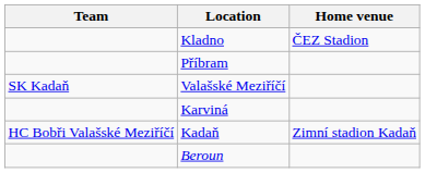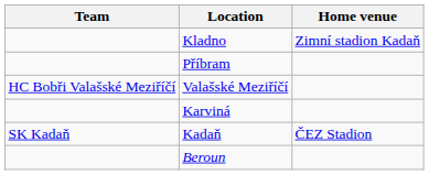Kladno | Home venue: ČEZ Stadion -> Zimní stadion Kadaň
Valašské Meziříčí | Team: SK Kadaň -> HC Bobři Valašské Meziříčí
Kadaň | Team: HC Bobři Valašské Meziříčí -> SK Kadaň
Kadaň | Home venue: Zimní stadion Kadaň -> ČEZ Stadion
